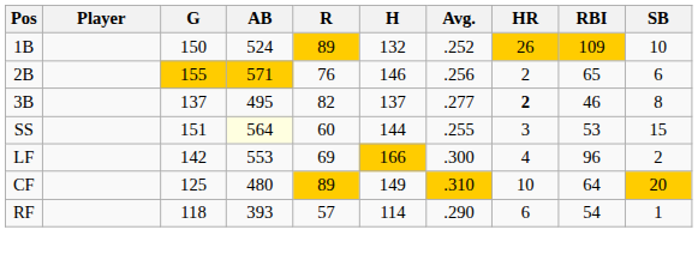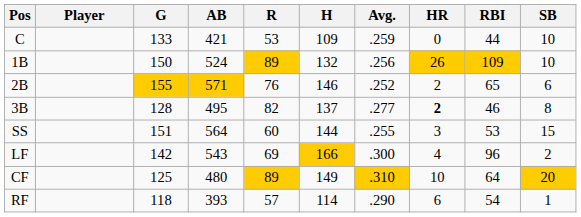+ row: C | 133 | 421 | 53 | 109 | .259 | 0 | 44 | 10
1B | Avg.: .252 -> .256
2B | Avg.: .256 -> .252
3B | G: 137 -> 128
SS | AB: lightyellow background -> no background
LF | AB: 553 -> 543
